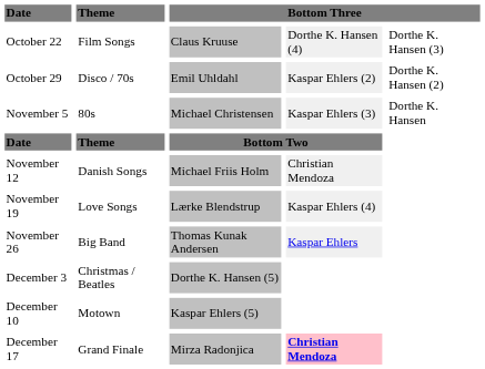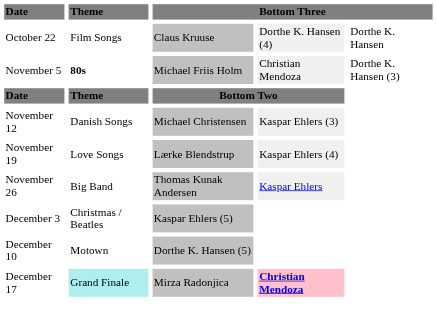October 22 | column 5: Dorthe K. Hansen (3) -> Dorthe K. Hansen
- row: October 29 | Disco / 70s | Emil Uhldahl | Kaspar Ehlers (2) | Dorthe K. Hansen (2)
November 5 | Theme: normal -> bold
November 5 | column 3: Michael Christensen -> Michael Friis Holm
November 5 | column 4: Kaspar Ehlers (3) -> Christian Mendoza
November 5 | column 5: Dorthe K. Hansen -> Dorthe K. Hansen (3)
November 12 | column 3: Michael Friis Holm -> Michael Christensen
November 12 | column 4: Christian Mendoza -> Kaspar Ehlers (3)
December 3 | column 3: Dorthe K. Hansen (5) -> Kaspar Ehlers (5)
December 10 | column 3: Kaspar Ehlers (5) -> Dorthe K. Hansen (5)
December 17 | Theme: no background -> paleturquoise background
